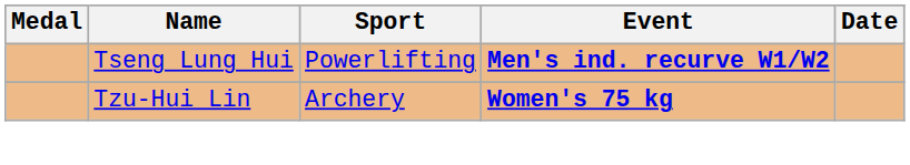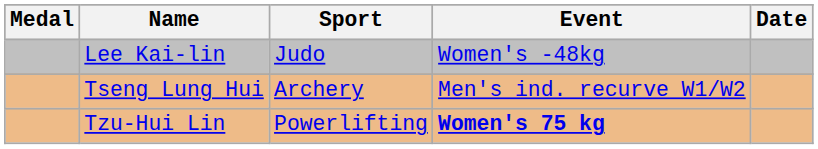+ row: Lee Kai-lin | Judo | Women's -48kg
Tseng Lung Hui | Sport: Powerlifting -> Archery
Tseng Lung Hui | Event: bold -> normal
Tzu-Hui Lin | Sport: Archery -> Powerlifting
